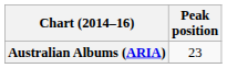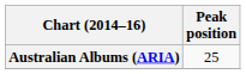Australian Albums (ARIA) | Peak position: 23 -> 25
